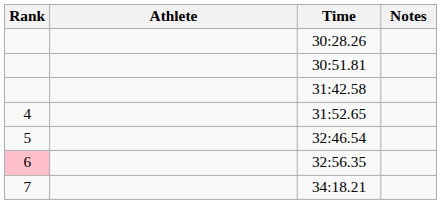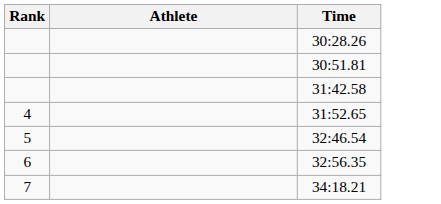- column: Notes
32:56.35 | Rank: pink background -> no background
